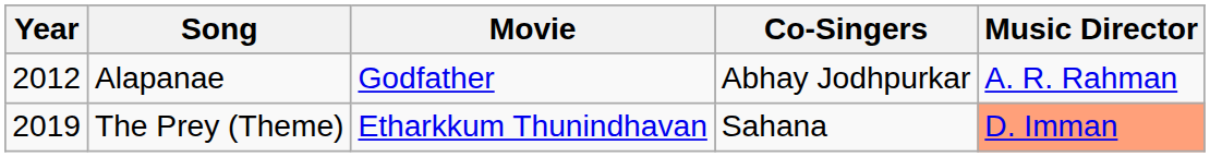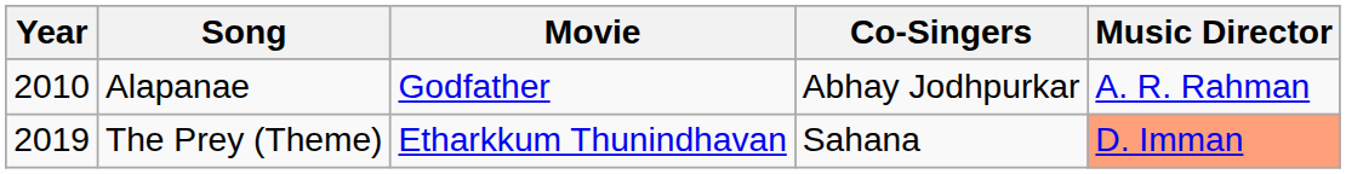Alapanae | Year: 2012 -> 2010
